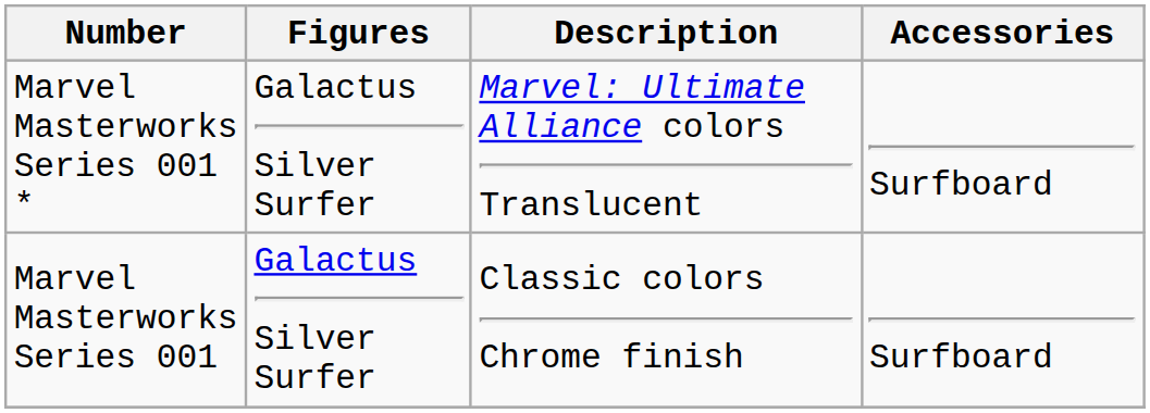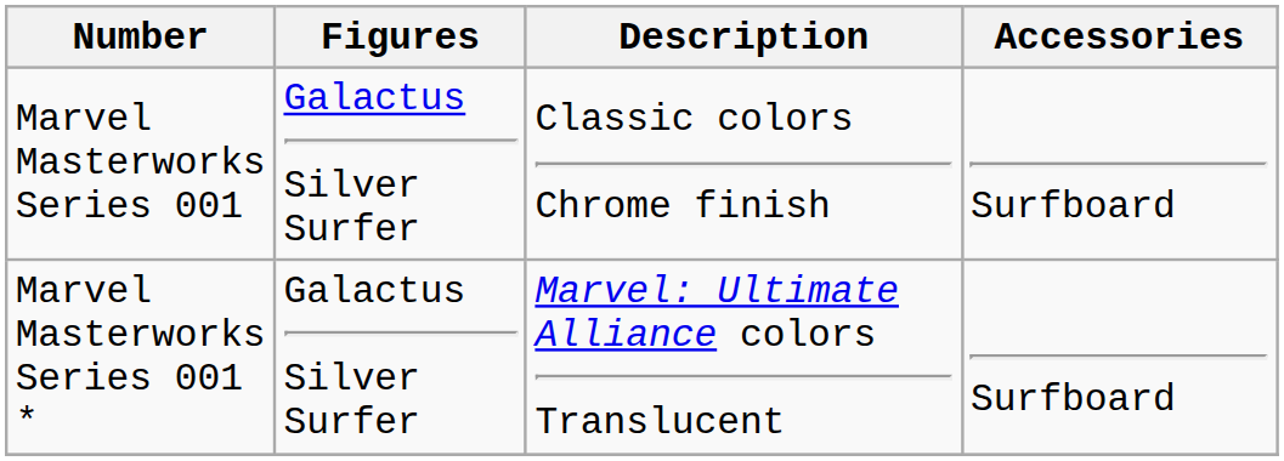rows swapped: Marvel Masterworks Series 001 <-> Marvel Masterworks Series 001 *
